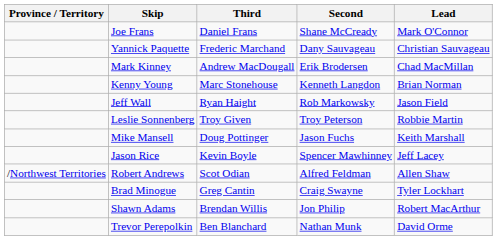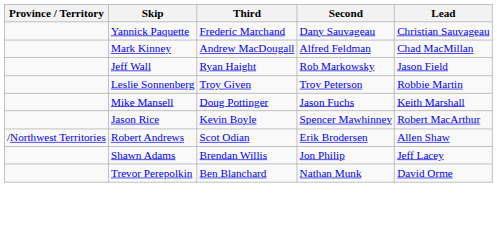- row: Joe Frans | Daniel Frans | Shane McCready | Mark O'Connor
Mark Kinney | Second: Erik Brodersen -> Alfred Feldman
- row: Kenny Young | Marc Stonehouse | Kenneth Langdon | Brian Norman
Jason Rice | Lead: Jeff Lacey -> Robert MacArthur
Robert Andrews | Second: Alfred Feldman -> Erik Brodersen
- row: Brad Minogue | Greg Cantin | Craig Swayne | Tyler Lockhart
Shawn Adams | Lead: Robert MacArthur -> Jeff Lacey
